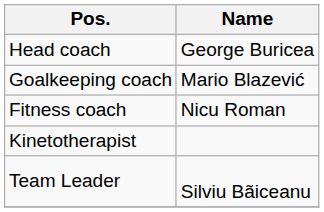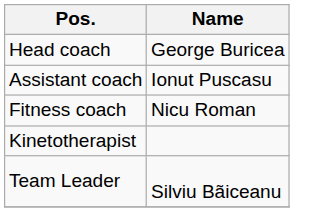+ row: Assistant coach | Ionut Puscasu
- row: Goalkeeping coach | Mario Blazević
